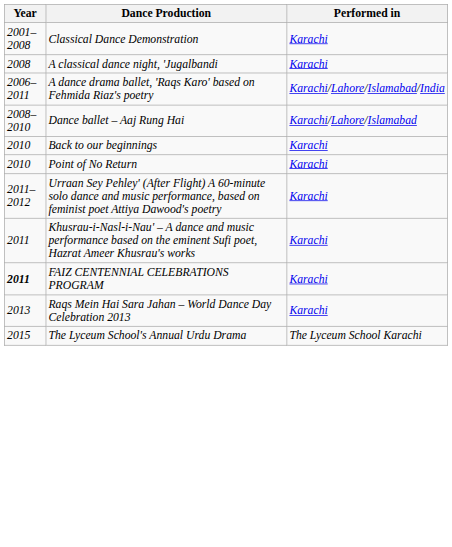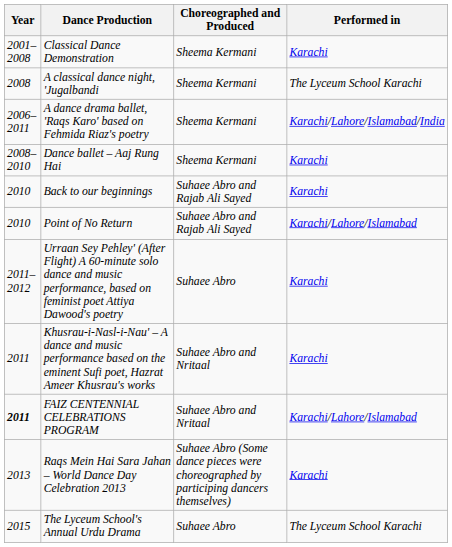+ column: Choreographed and Produced | Sheema Kermani | Sheema Kermani | Sheema Kermani | Sheema Kermani | Suhaee Abro and Rajab Ali Sayed | Suhaee Abro and Rajab Ali Sayed | Suhaee Abro | Suhaee Abro and Nritaal | Suhaee Abro and Nritaal | Suhaee Abro (Some dance pieces were choreographed by participing dancers themselves) | Suhaee Abro
A classical dance night, 'Jugalbandi | Performed in: Karachi -> The Lyceum School Karachi
Dance ballet – Aaj Rung Hai | Performed in: Karachi/Lahore/Islamabad -> Karachi
Point of No Return | Performed in: Karachi -> Karachi/Lahore/Islamabad
FAIZ CENTENNIAL CELEBRATIONS PROGRAM | Performed in: Karachi -> Karachi/Lahore/Islamabad
